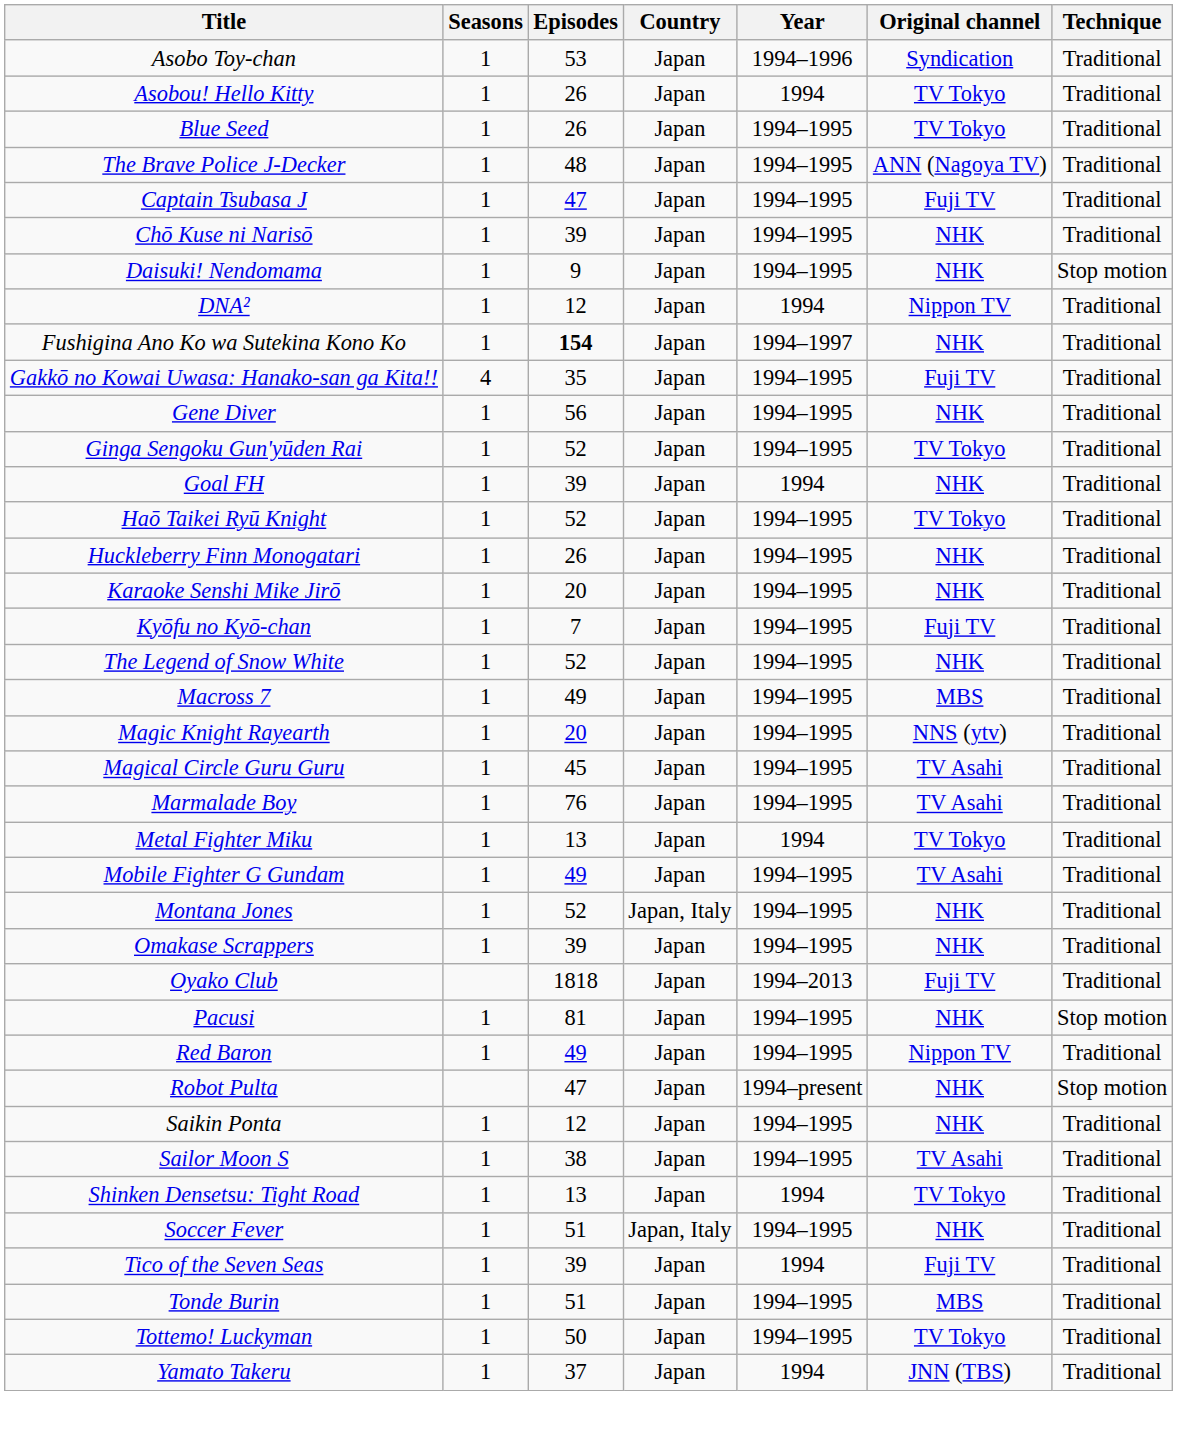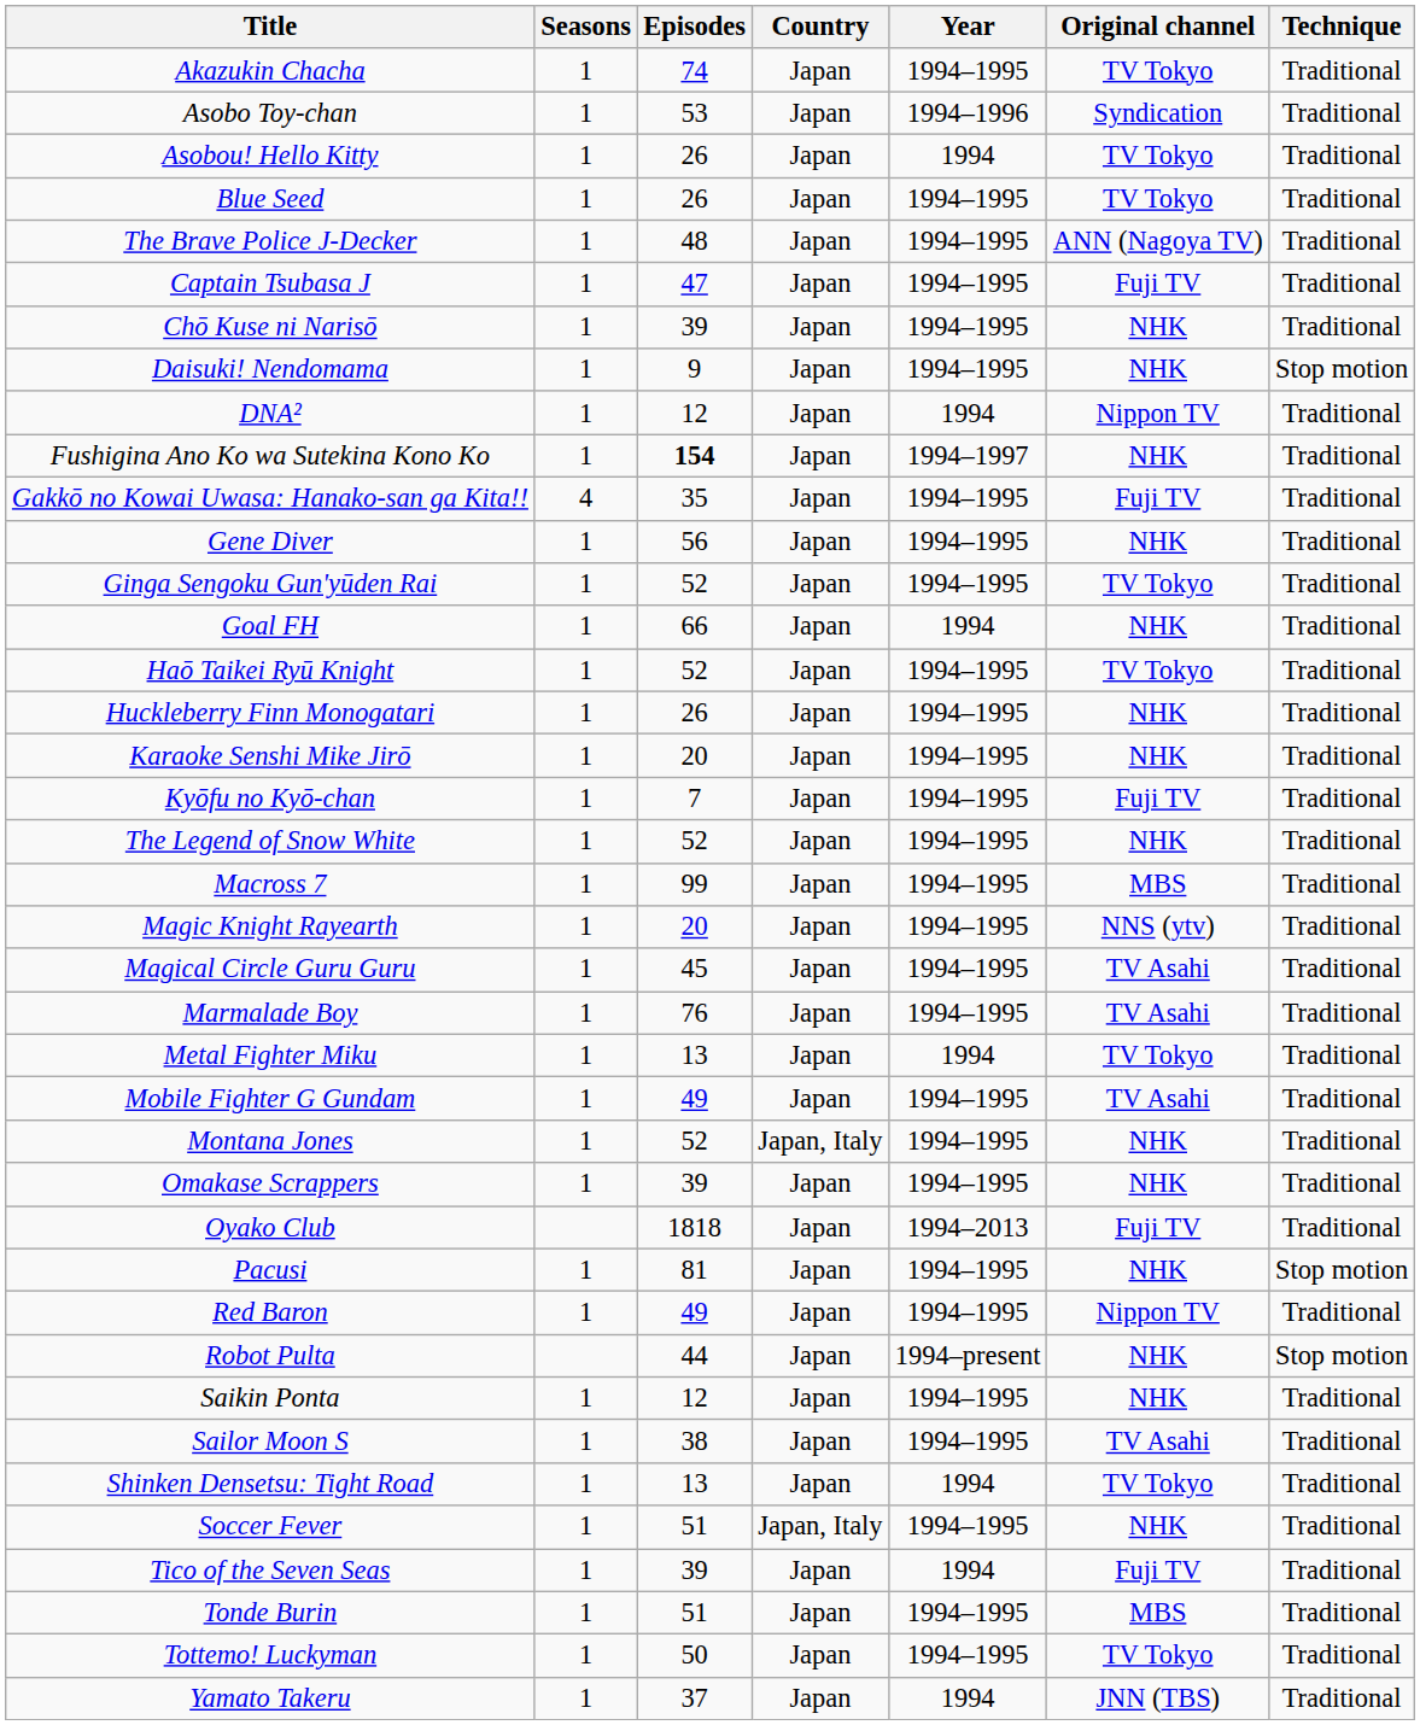+ row: Akazukin Chacha | 1 | 74 | Japan | 1994–1995 | TV Tokyo | Traditional
Goal FH | Episodes: 39 -> 66
Macross 7 | Episodes: 49 -> 99
Robot Pulta | Episodes: 47 -> 44
